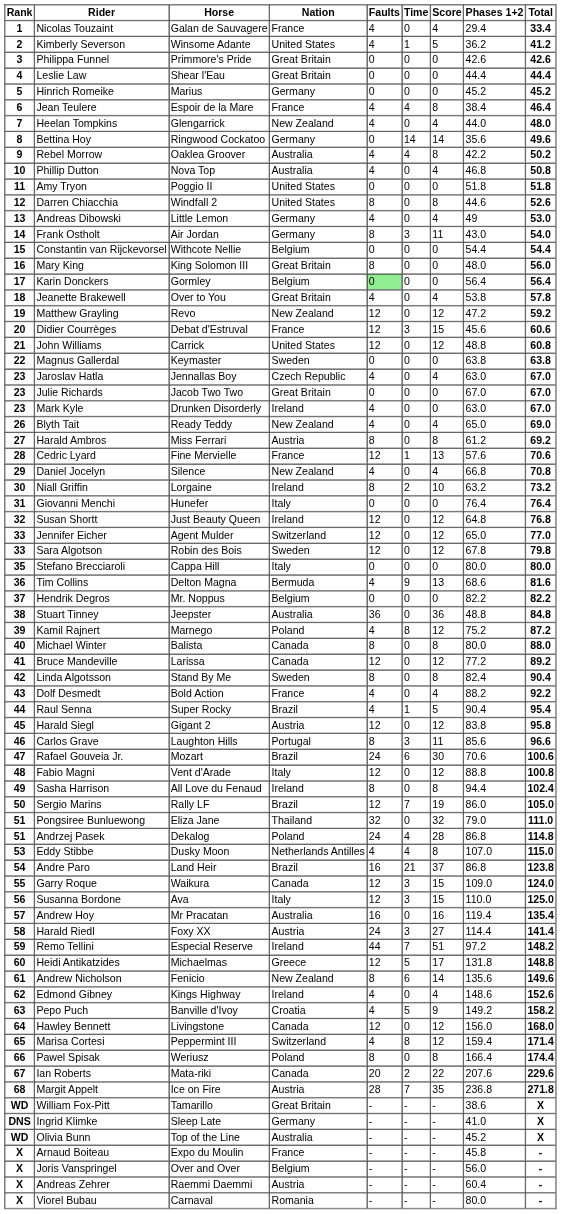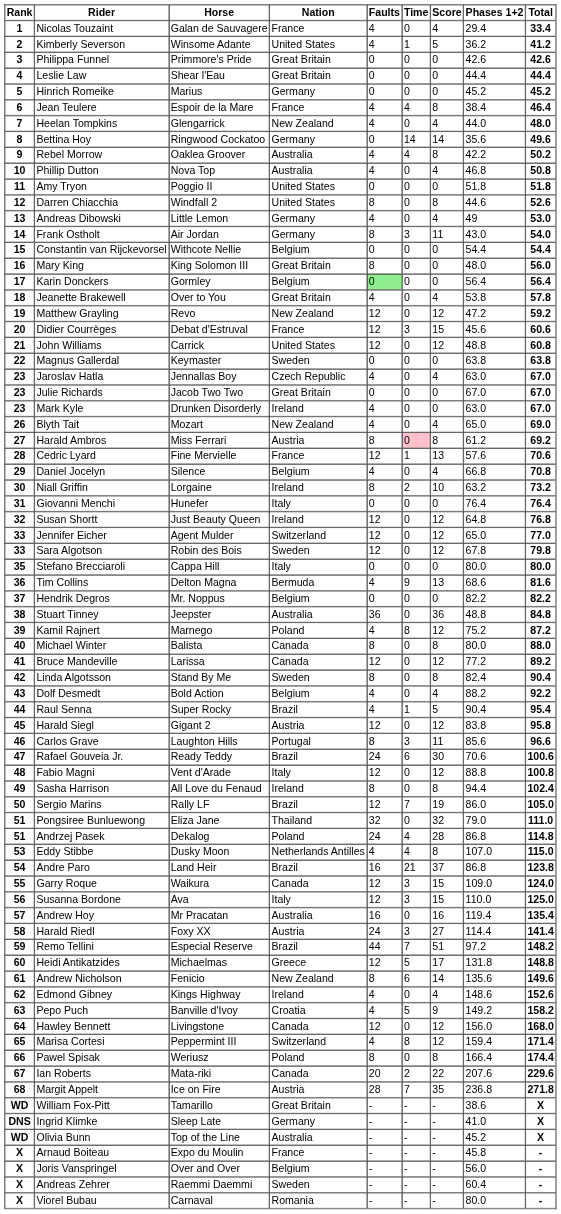Blyth Tait | Horse: Ready Teddy -> Mozart
Harald Ambros | Time: no background -> pink background
Daniel Jocelyn | Nation: New Zealand -> Belgium
Dolf Desmedt | Nation: France -> Belgium
Rafael Gouveia Jr. | Horse: Mozart -> Ready Teddy
Remo Tellini | Nation: Ireland -> Brazil
Andreas Zehrer | Nation: Austria -> Sweden
